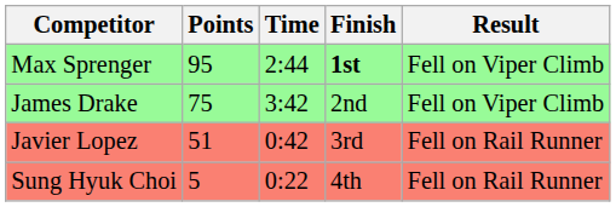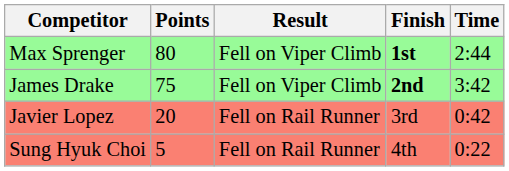columns swapped: Time <-> Result
Max Sprenger | Points: 95 -> 80
James Drake | Finish: normal -> bold
Javier Lopez | Points: 51 -> 20
